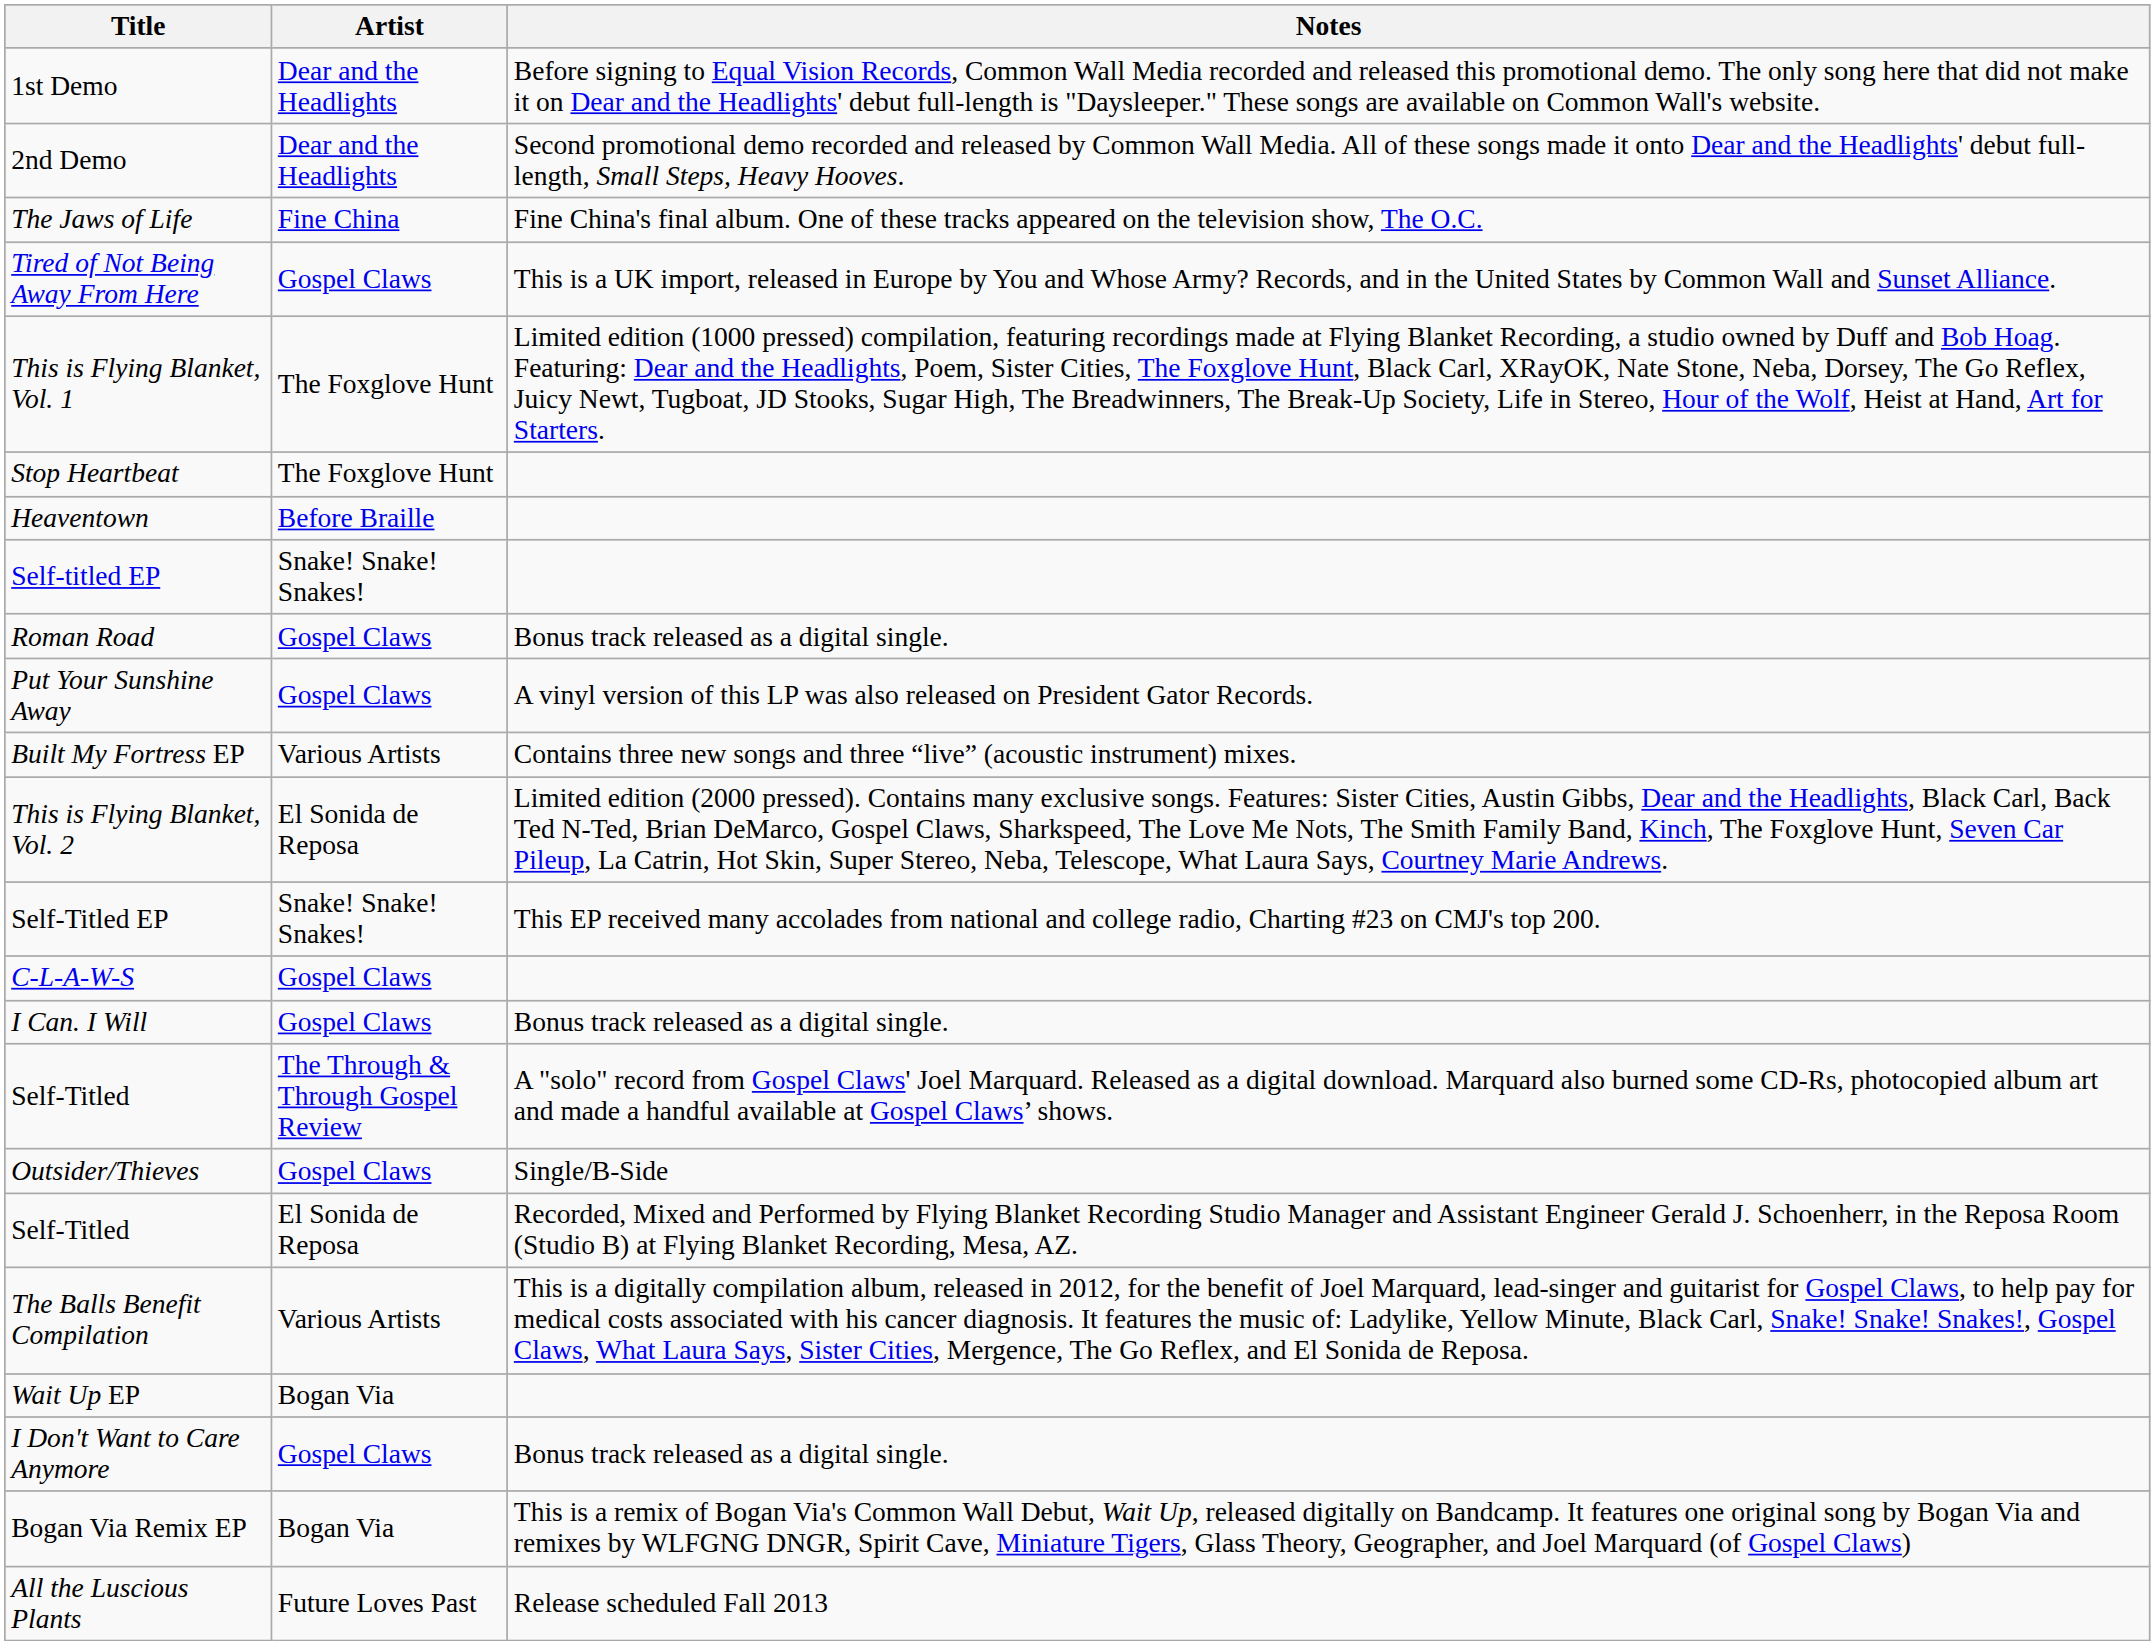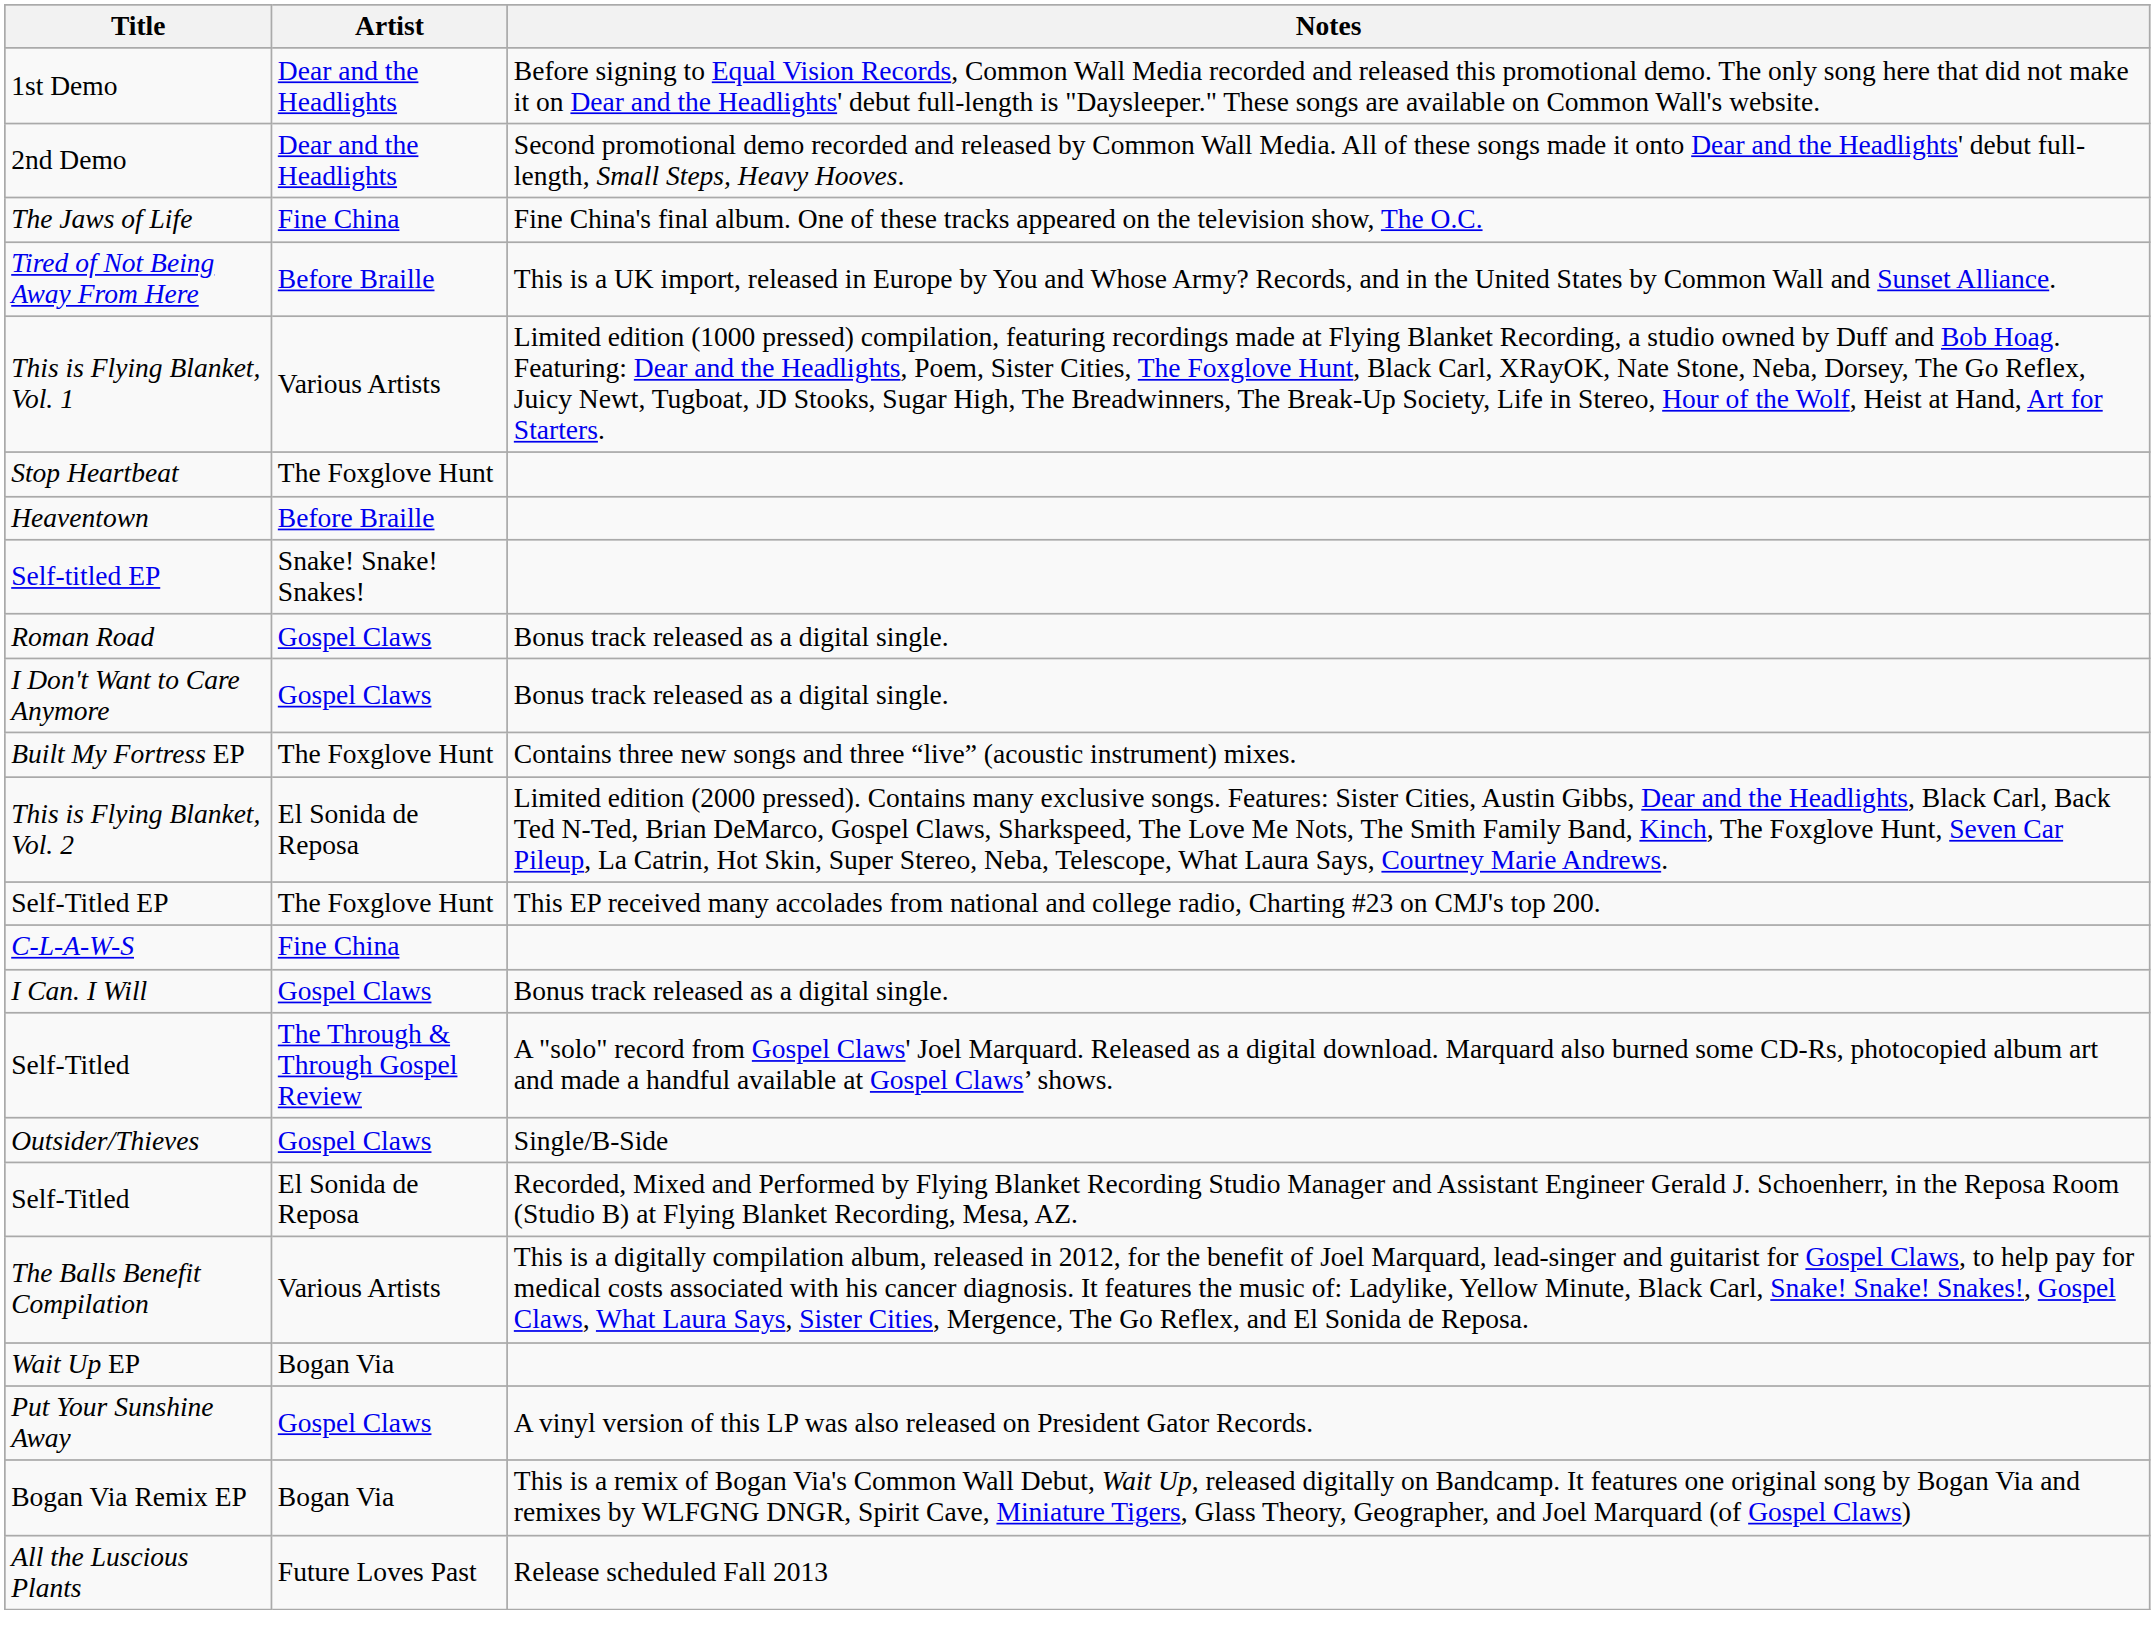Tired of Not Being Away From Here | Artist: Gospel Claws -> Before Braille
This is Flying Blanket, Vol. 1 | Artist: The Foxglove Hunt -> Various Artists
rows swapped: I Don't Want to Care Anymore <-> Put Your Sunshine Away
Built My Fortress EP | Artist: Various Artists -> The Foxglove Hunt
Self-Titled EP | Artist: Snake! Snake! Snakes! -> The Foxglove Hunt
C-L-A-W-S | Artist: Gospel Claws -> Fine China
